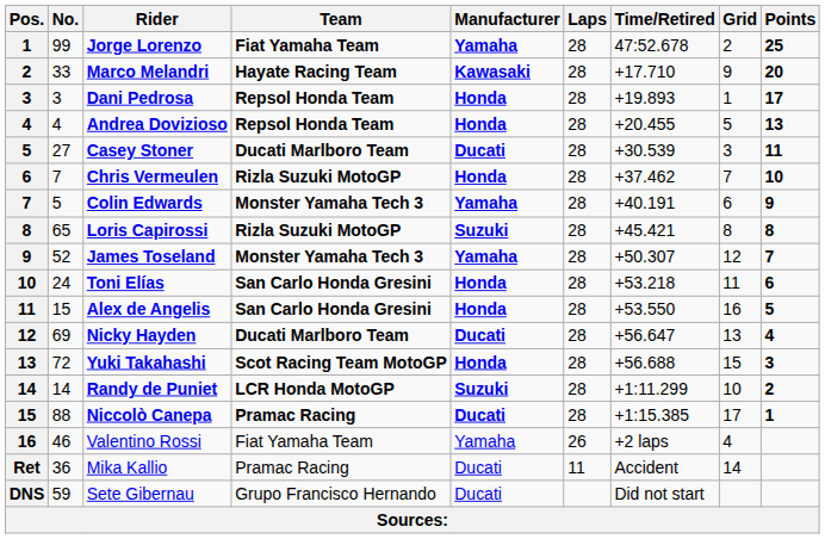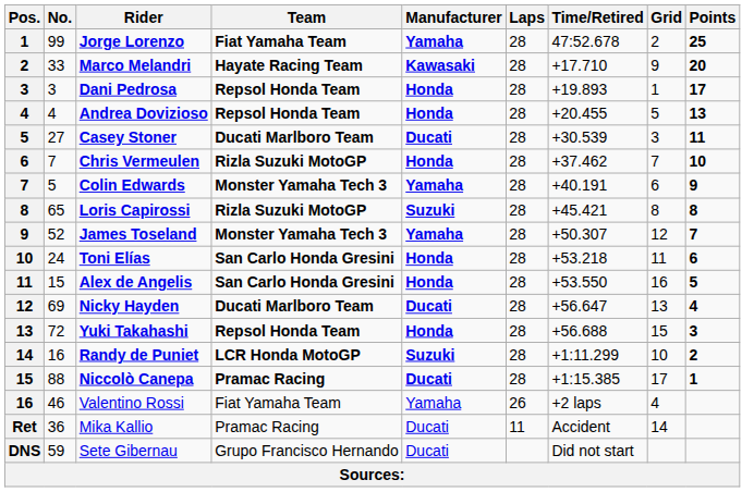Yuki Takahashi | Team: Scot Racing Team MotoGP -> Repsol Honda Team
Randy de Puniet | No.: 14 -> 16
